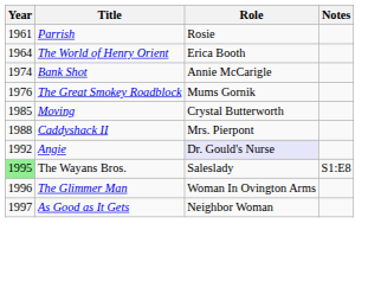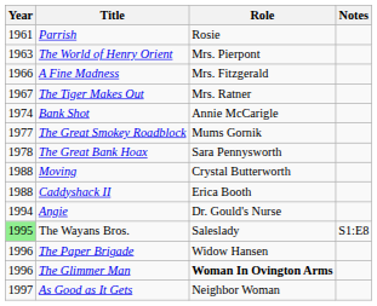The World of Henry Orient | Year: 1964 -> 1963
The World of Henry Orient | Role: Erica Booth -> Mrs. Pierpont
+ row: 1966 | A Fine Madness | Mrs. Fitzgerald
+ row: 1967 | The Tiger Makes Out | Mrs. Ratner
The Great Smokey Roadblock | Year: 1976 -> 1977
+ row: 1978 | The Great Bank Hoax | Sara Pennysworth
Moving | Year: 1985 -> 1988
Caddyshack II | Role: Mrs. Pierpont -> Erica Booth
Angie | Year: 1992 -> 1994
Angie | Role: lavender background -> no background
+ row: 1996 | The Paper Brigade | Widow Hansen
The Glimmer Man | Role: normal -> bold
